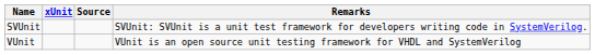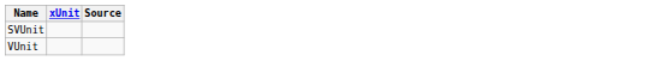- column: Remarks | SVUnit: SVUnit is a unit test framework for developers writing code in SystemVerilog. | VUnit is an open source unit testing framework for VHDL and SystemVerilog
